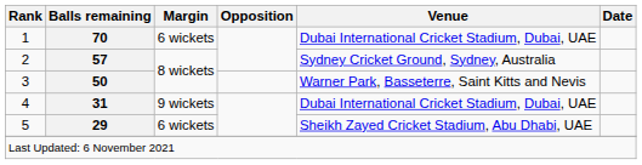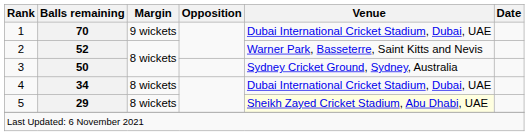1 | Margin: 6 wickets -> 9 wickets
2 | Balls remaining: 57 -> 52
2 | Venue: Sydney Cricket Ground, Sydney, Australia -> Warner Park, Basseterre, Saint Kitts and Nevis
3 | Venue: Warner Park, Basseterre, Saint Kitts and Nevis -> Sydney Cricket Ground, Sydney, Australia
4 | Balls remaining: 31 -> 34
4 | Margin: 9 wickets -> 8 wickets
5 | Margin: 6 wickets -> 8 wickets
5 | Venue: no background -> lightyellow background
